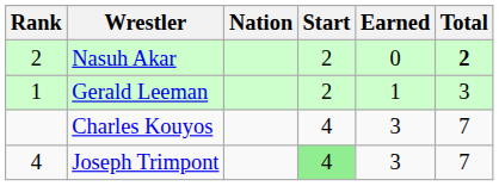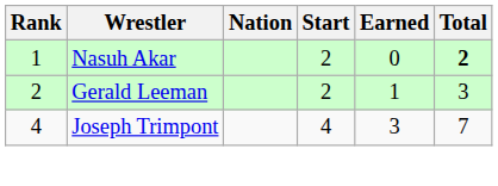Nasuh Akar | Rank: 2 -> 1
Gerald Leeman | Rank: 1 -> 2
- row: Charles Kouyos | 4 | 3 | 7
Joseph Trimpont | Start: lightgreen background -> no background
